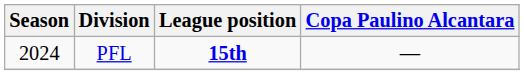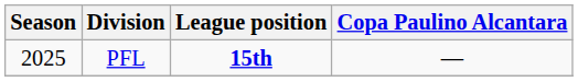PFL | Season: 2024 -> 2025
